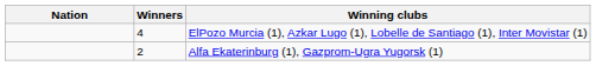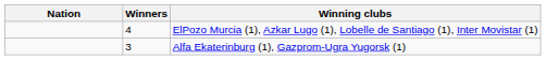Alfa Ekaterinburg (1), Gazprom-Ugra Yugorsk (1) | Winners: 2 -> 3
